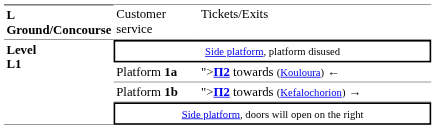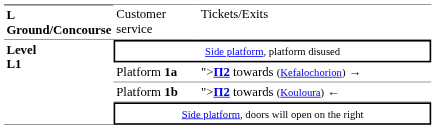Platform 1a | column 3: ">Π2 towards (Kouloura) ← -> ">Π2 towards (Kefalochorion) →
Platform 1b | column 3: ">Π2 towards (Kefalochorion) → -> ">Π2 towards (Kouloura) ←
